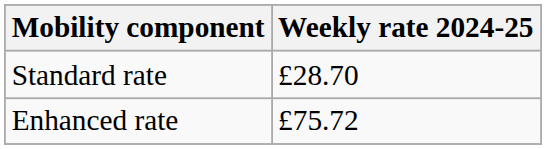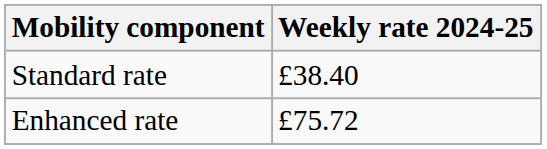Standard rate | Weekly rate 2024-25: £28.70 -> £38.40
